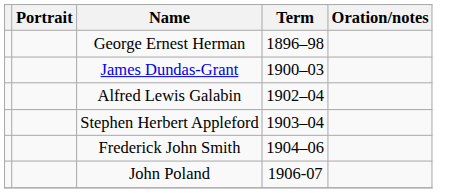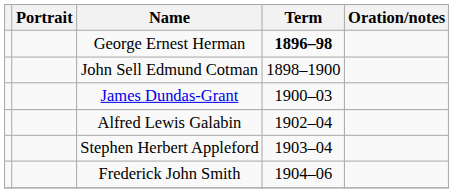George Ernest Herman | Term: normal -> bold
+ row: John Sell Edmund Cotman | 1898–1900
- row: John Poland | 1906-07
